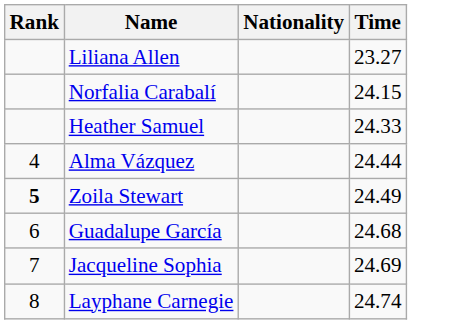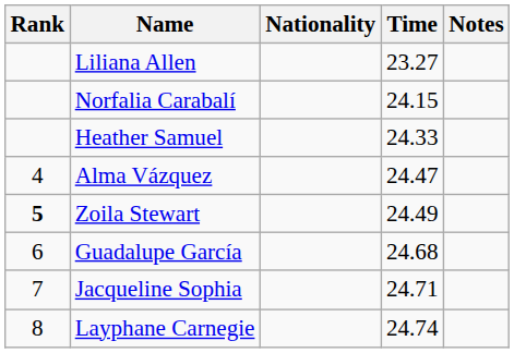+ column: Notes
Alma Vázquez | Time: 24.44 -> 24.47
Jacqueline Sophia | Time: 24.69 -> 24.71
